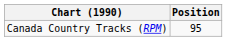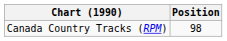Canada Country Tracks (RPM) | Position: 95 -> 98
